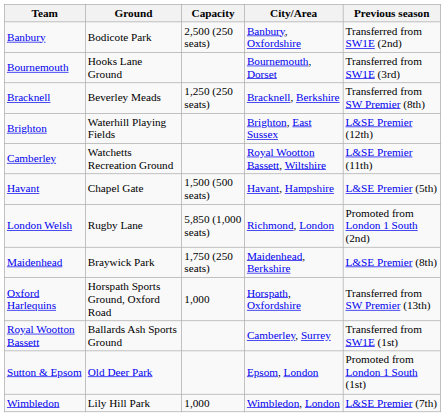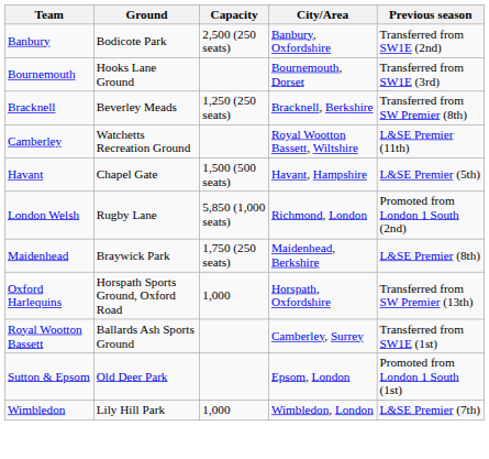- row: Brighton | Waterhill Playing Fields | Brighton, East Sussex | L&SE Premier (12th)
